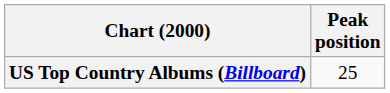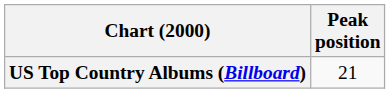US Top Country Albums (Billboard) | Peak position: 25 -> 21
